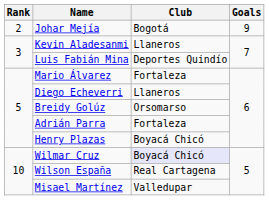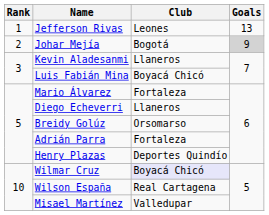+ row: 1 | Jefferson Rivas | Leones | 13
Johar Mejía | Goals: no background -> lightgrey background
Luis Fabián Mina | Club: Deportes Quindío -> Boyacá Chicó
Henry Plazas | Club: Boyacá Chicó -> Deportes Quindío
